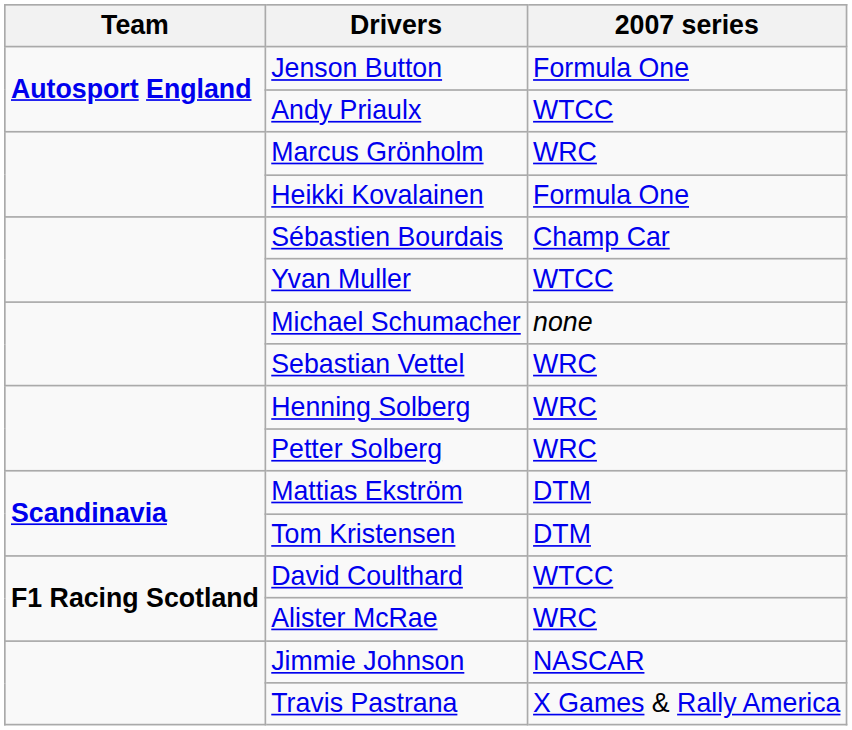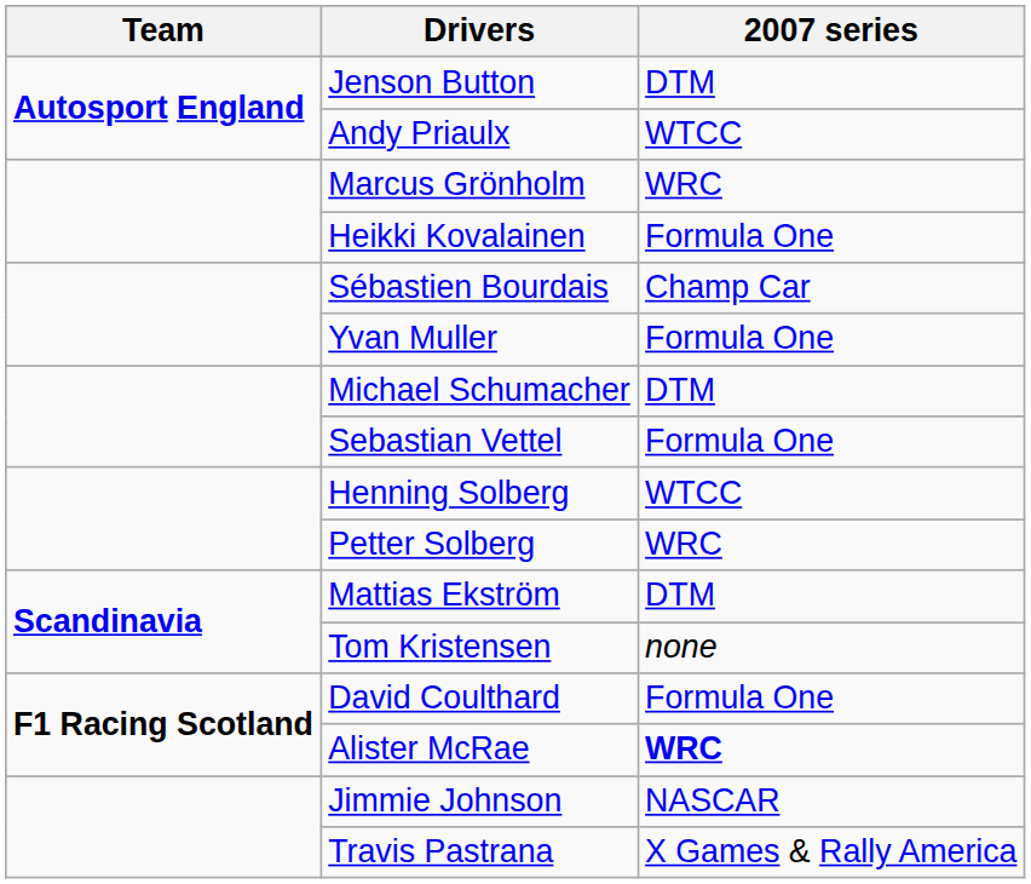Jenson Button | 2007 series: Formula One -> DTM
Yvan Muller | 2007 series: WTCC -> Formula One
Michael Schumacher | 2007 series: none -> DTM
Sebastian Vettel | 2007 series: WRC -> Formula One
Henning Solberg | 2007 series: WRC -> WTCC
Tom Kristensen | 2007 series: DTM -> none
David Coulthard | 2007 series: WTCC -> Formula One
Alister McRae | 2007 series: normal -> bold
